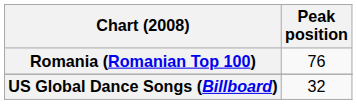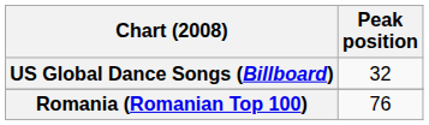rows swapped: Romania (Romanian Top 100) <-> US Global Dance Songs (Billboard)
